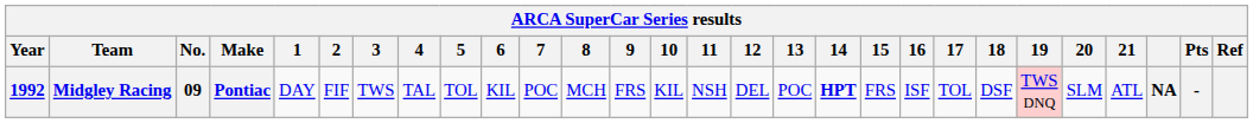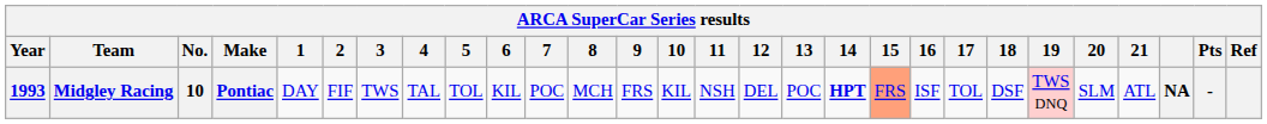Midgley Racing | Year: 1992 -> 1993
Midgley Racing | No.: 09 -> 10
Midgley Racing | 15: no background -> lightsalmon background
